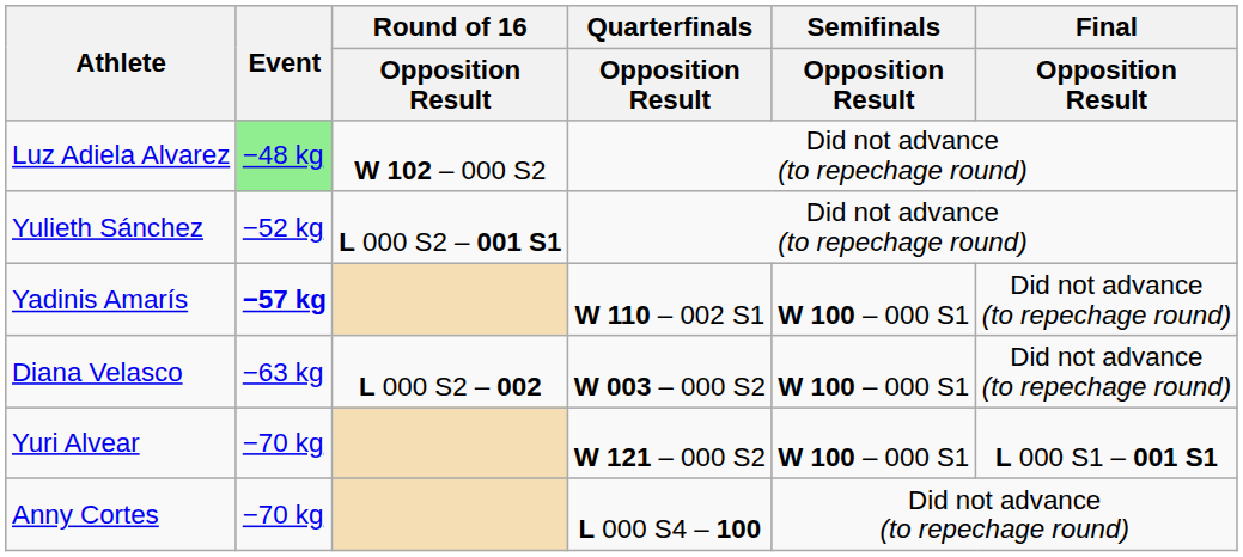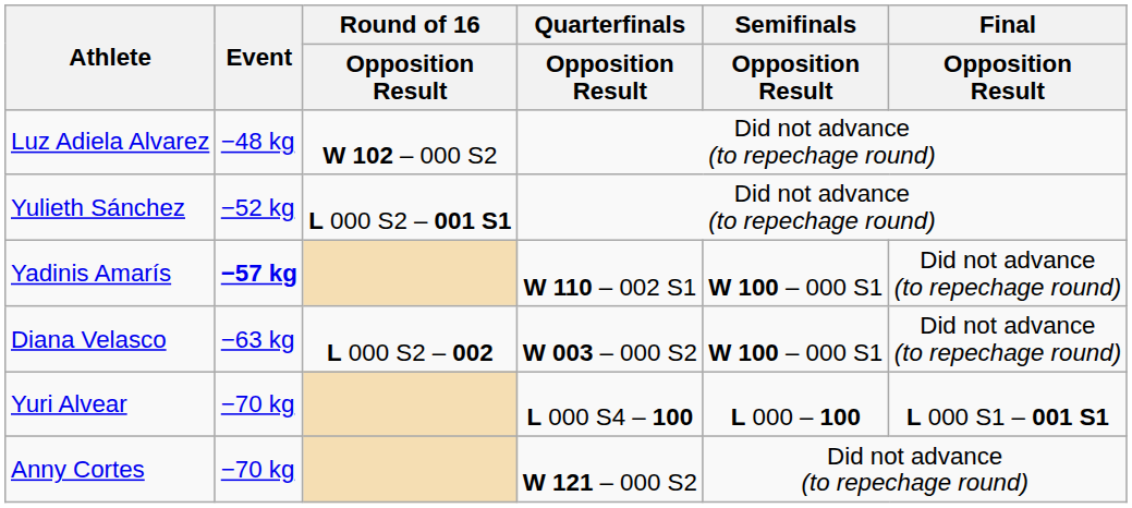Luz Adiela Alvarez | Event: lightgreen background -> no background
Yuri Alvear | Quarterfinals / Opposition Result: W 121 – 000 S2 -> L 000 S4 – 100
Yuri Alvear | Semifinals / Opposition Result: W 100 – 000 S1 -> L 000 – 100
Anny Cortes | Quarterfinals / Opposition Result: L 000 S4 – 100 -> W 121 – 000 S2
